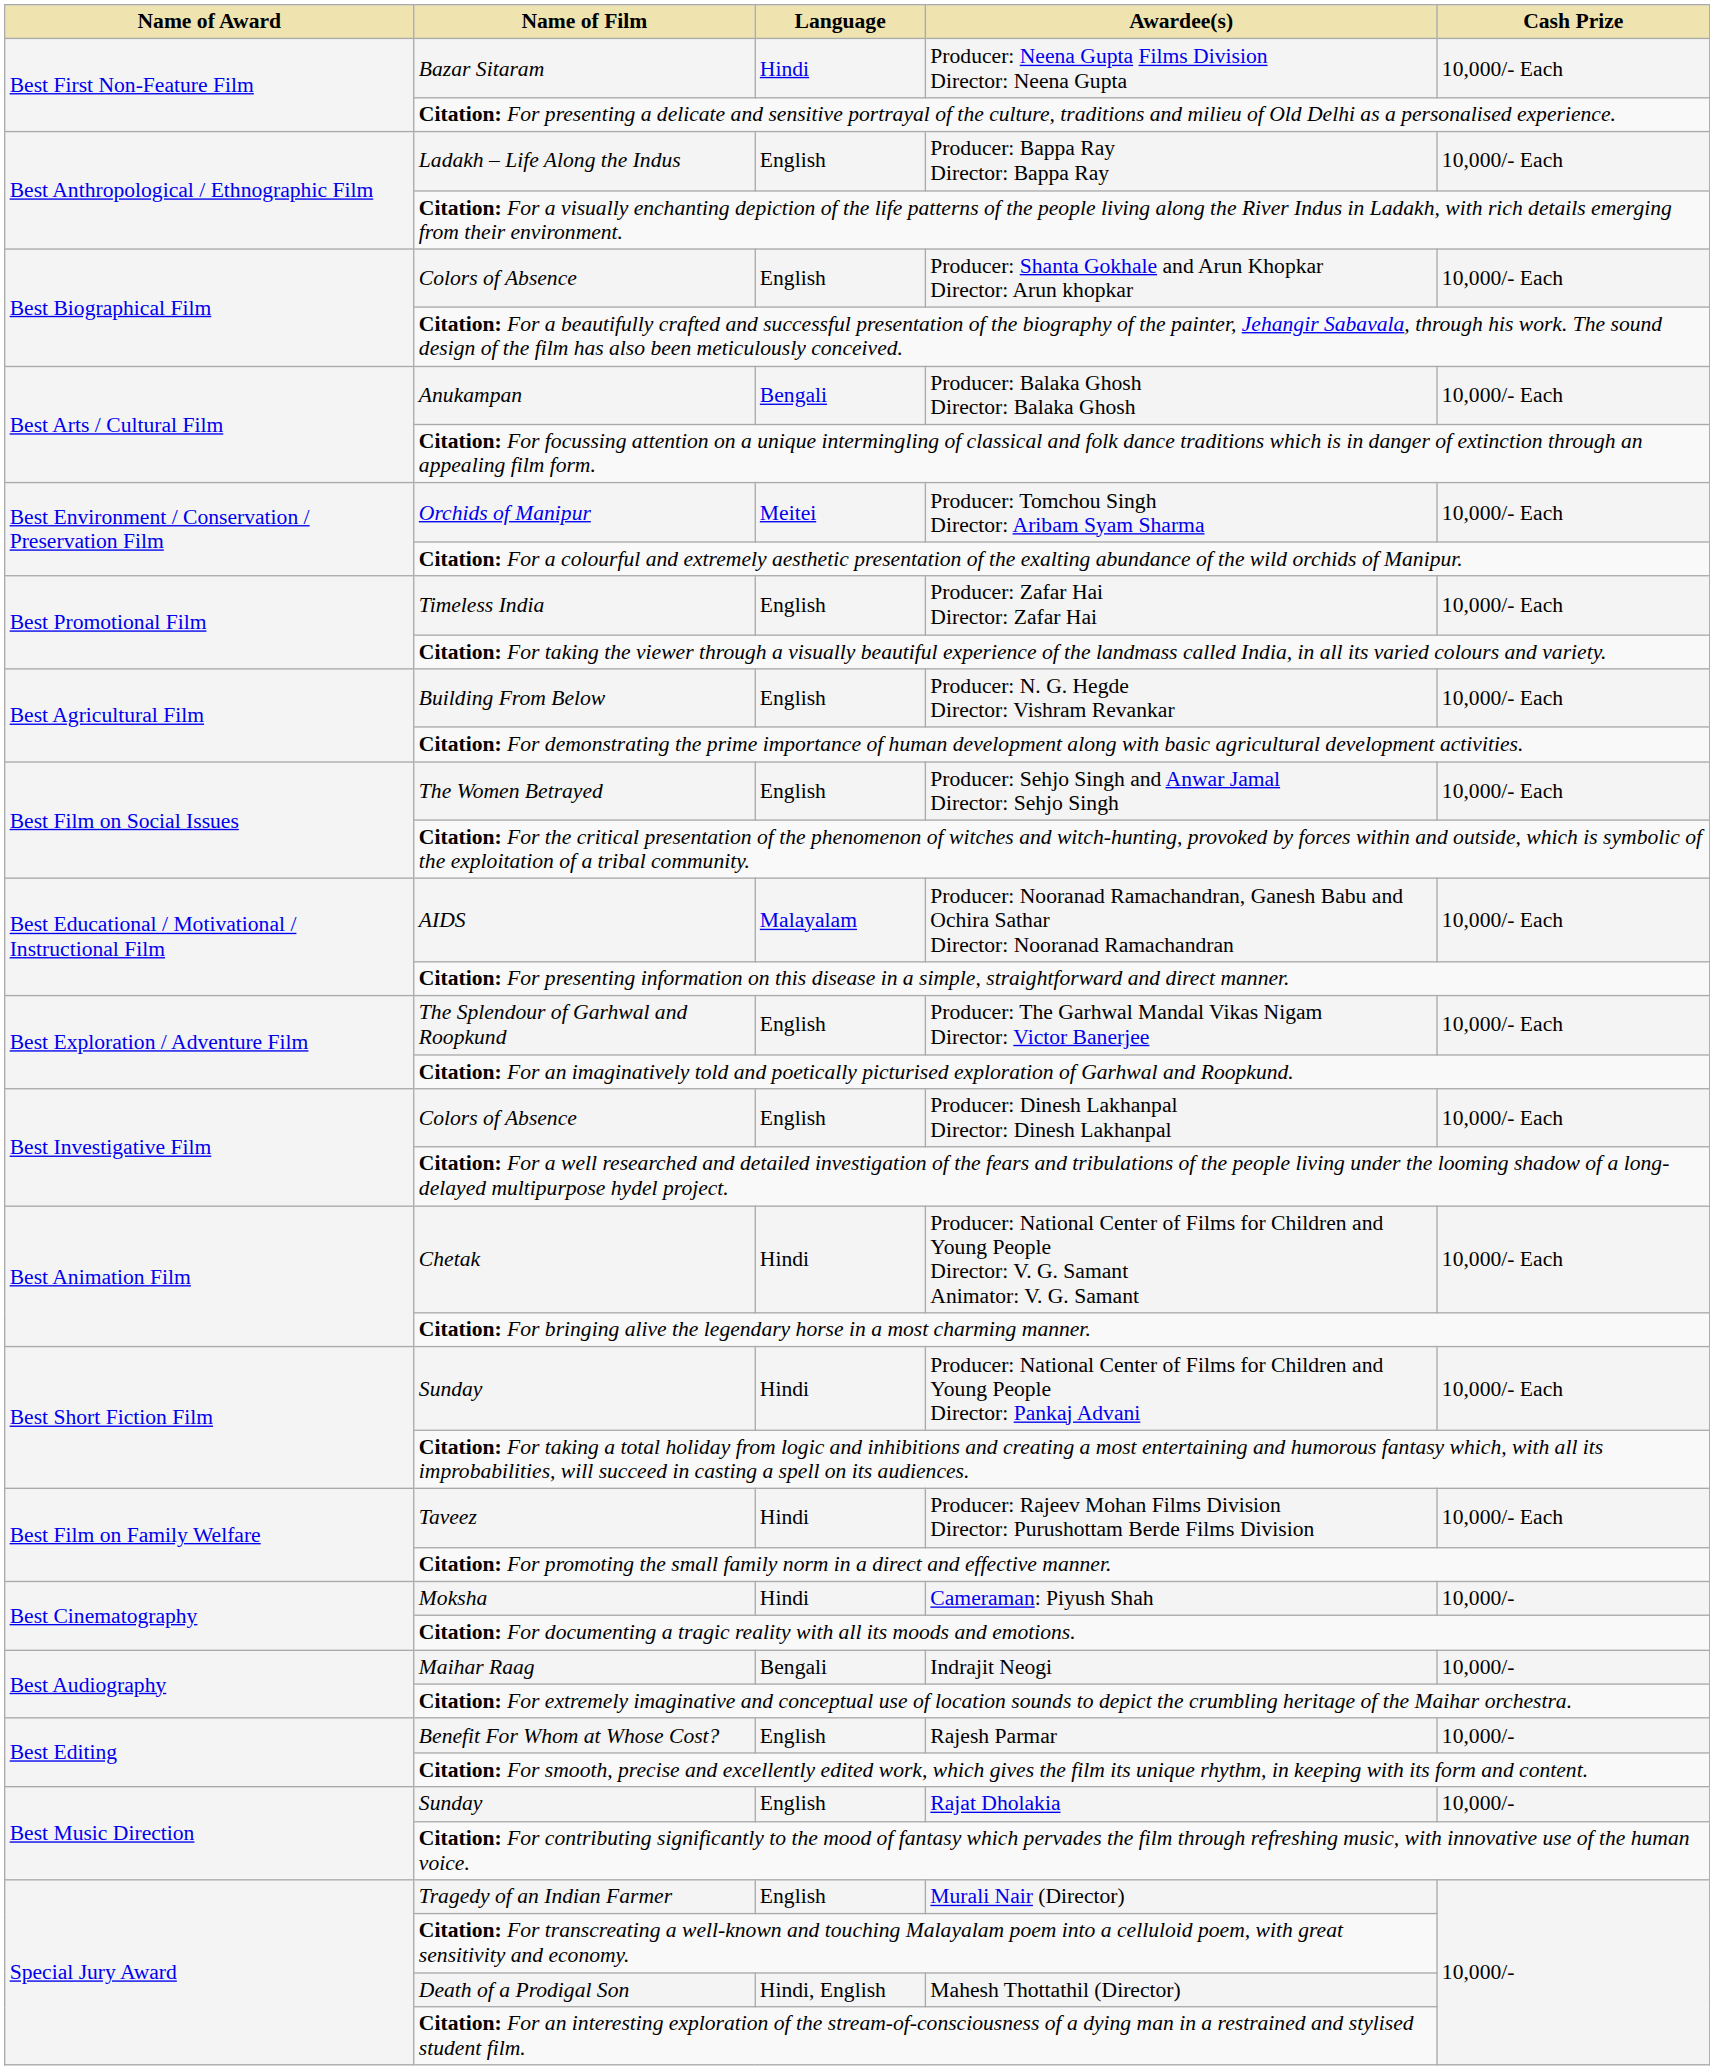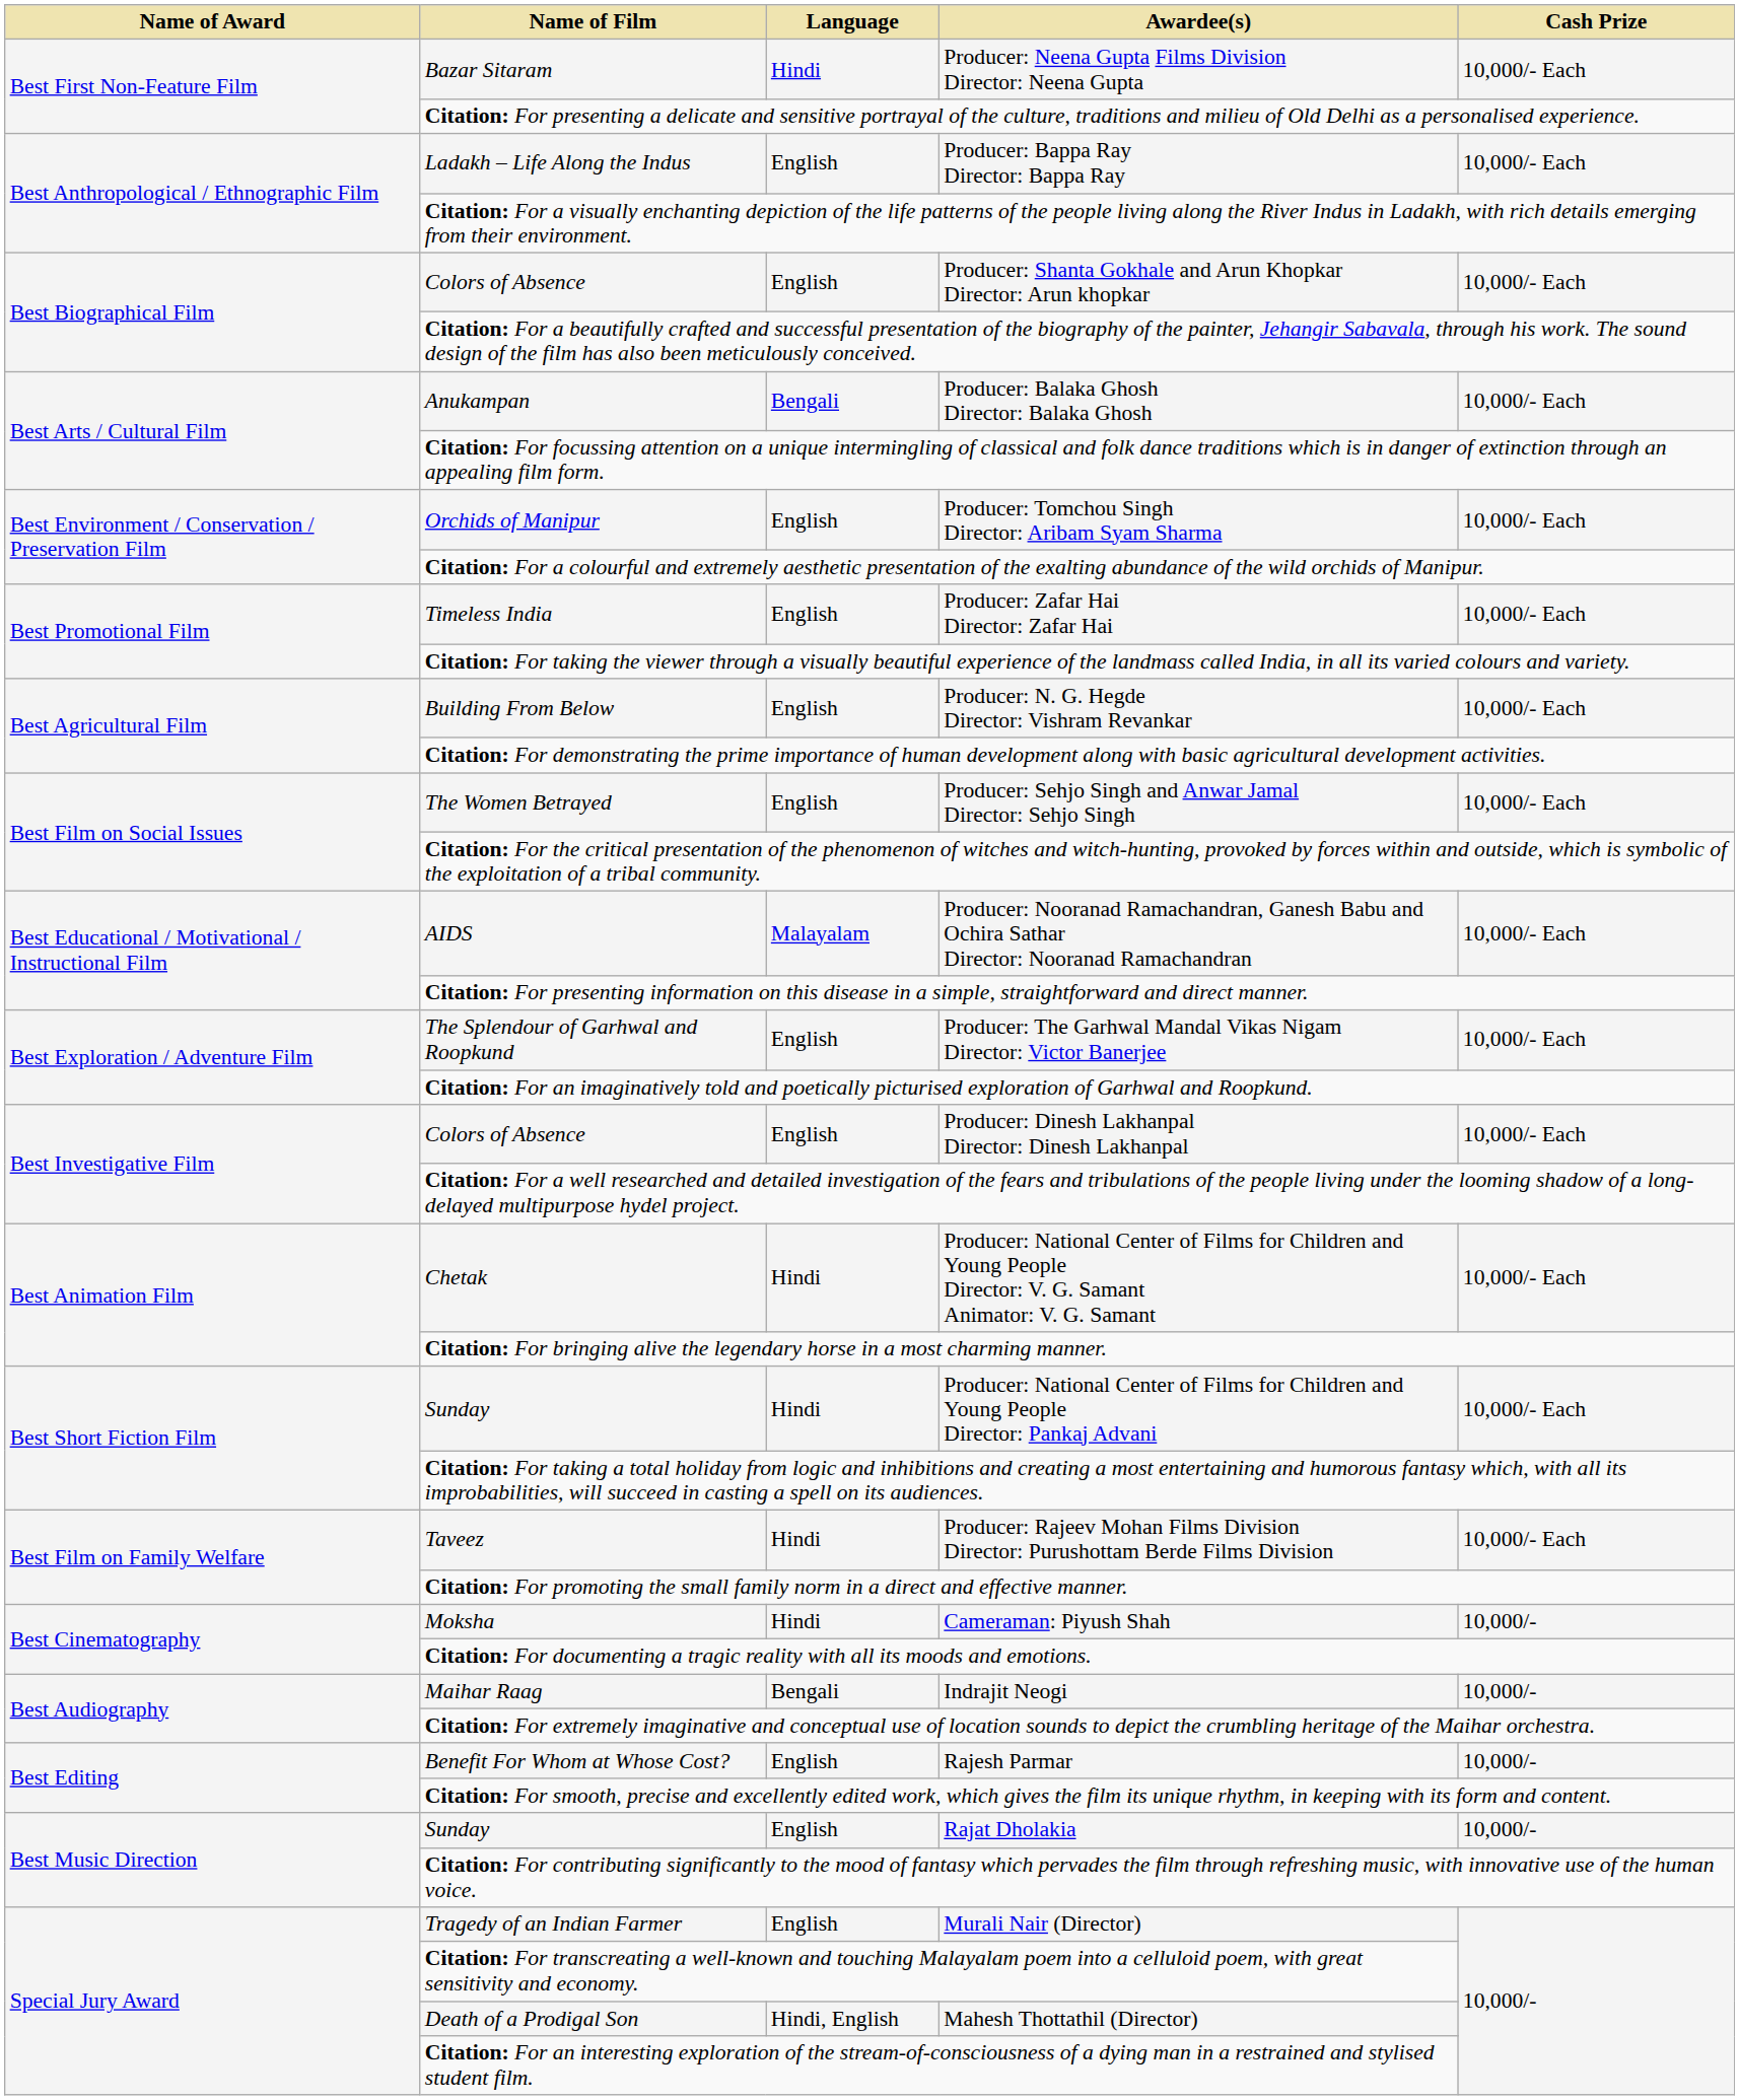Producer: Tomchou Singh Director: Aribam Syam Sharma | Language: Meitei -> English
